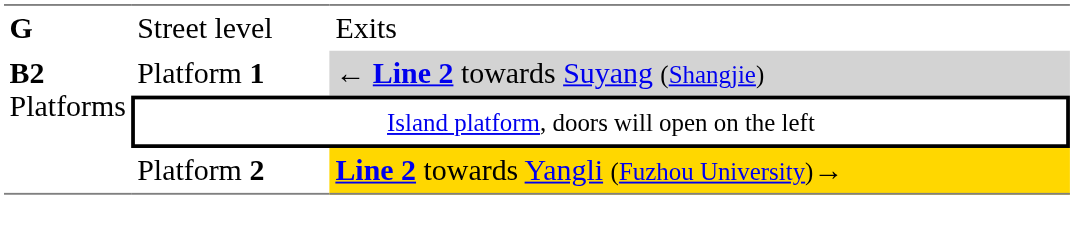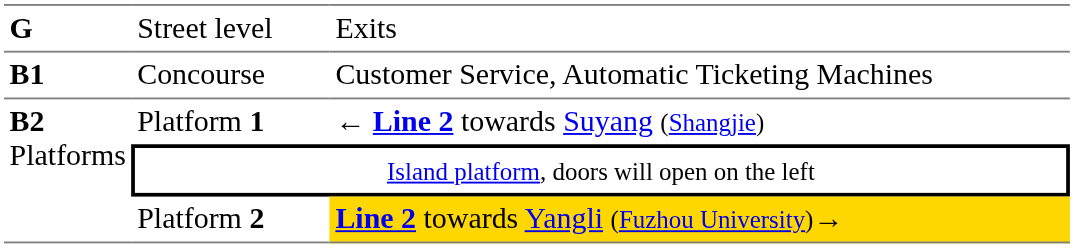+ row: B1 | Concourse | Customer Service, Automatic Ticketing Machines
Platform 1 | column 3: lightgrey background -> no background
